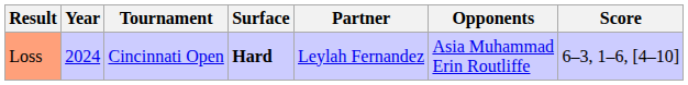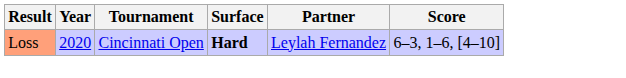- column: Opponents | Asia Muhammad Erin Routliffe
Loss | Year: 2024 -> 2020
